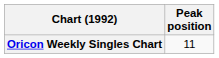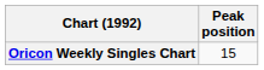Oricon Weekly Singles Chart | Peak position: 11 -> 15
